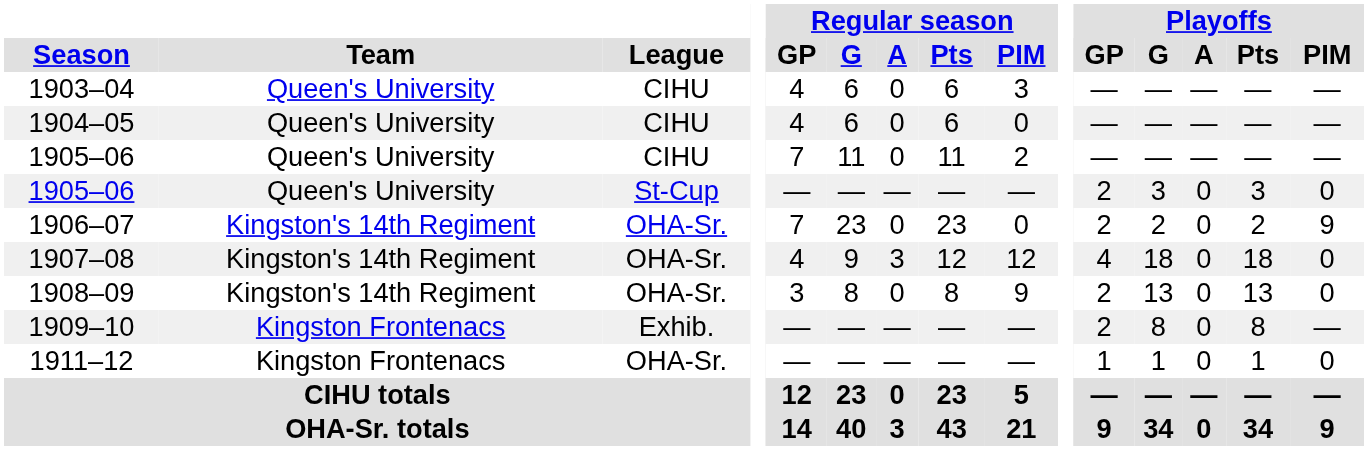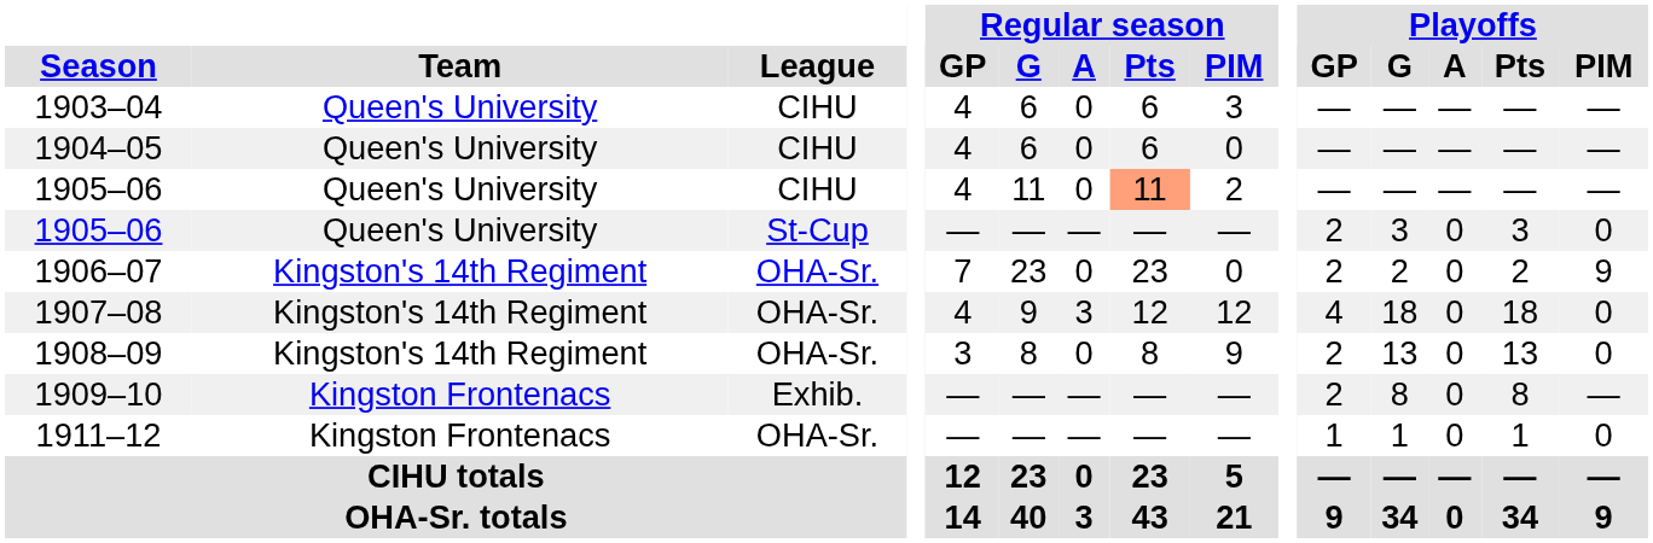1905–06 / CIHU | Regular season / GP: 7 -> 4
1905–06 / CIHU | Regular season / Pts: no background -> lightsalmon background
